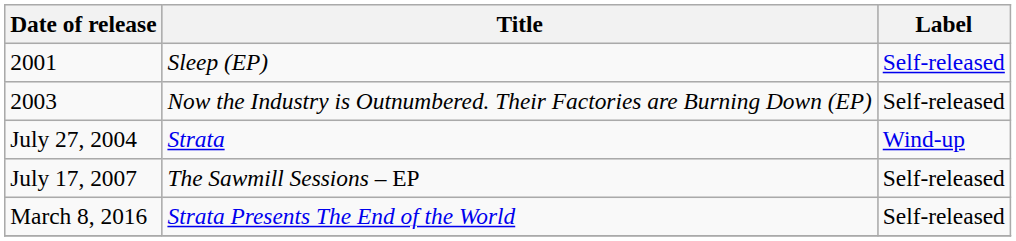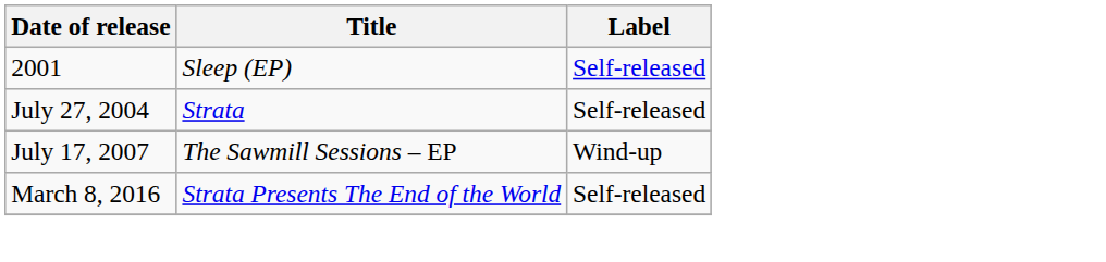- row: 2003 | Now the Industry is Outnumbered. Their Factories are Burning Down (EP) | Self-released
July 27, 2004 | Label: Wind-up -> Self-released
July 17, 2007 | Label: Self-released -> Wind-up
